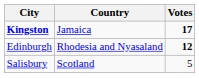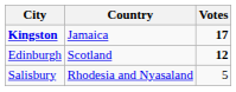Edinburgh | Country: Rhodesia and Nyasaland -> Scotland
Salisbury | Country: Scotland -> Rhodesia and Nyasaland
